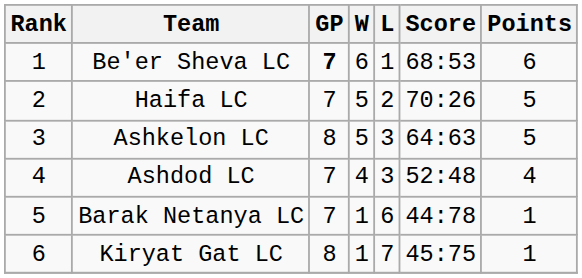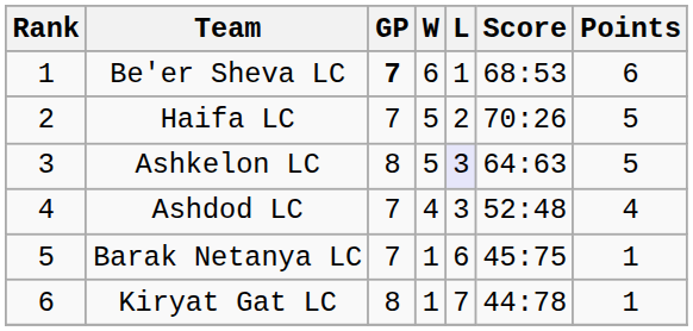Ashkelon LC | L: no background -> lavender background
Barak Netanya LC | Score: 44:78 -> 45:75
Kiryat Gat LC | Score: 45:75 -> 44:78
